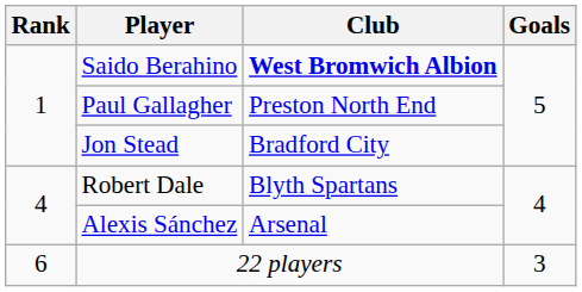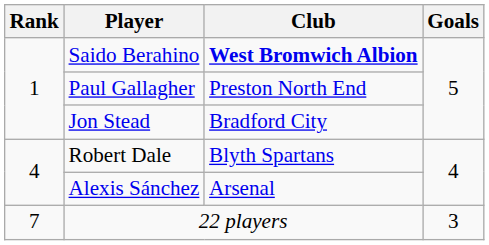22 players | Rank: 6 -> 7
